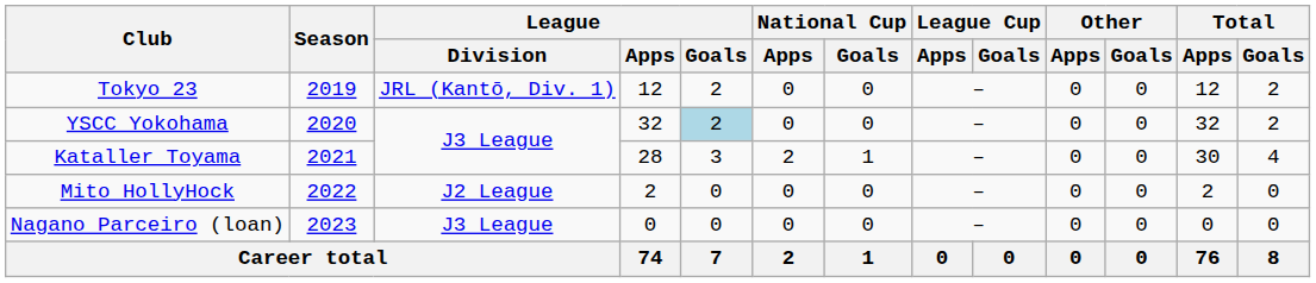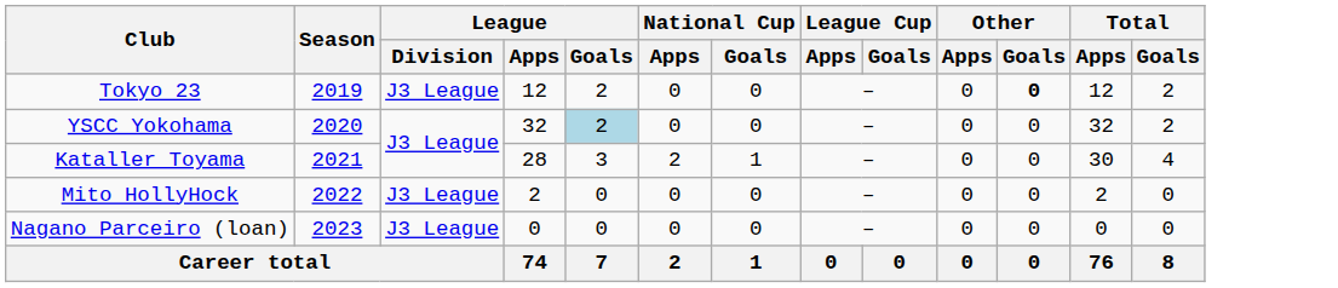Tokyo 23 | League / Division: JRL (Kantō, Div. 1) -> J3 League
Tokyo 23 | Other / Goals: normal -> bold
Mito HollyHock | League / Division: J2 League -> J3 League
